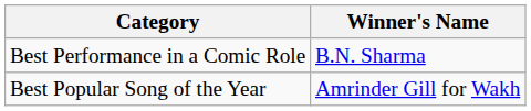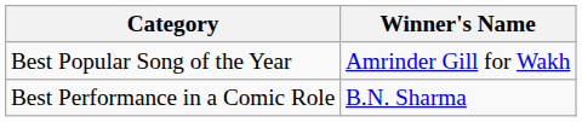rows swapped: Best Performance in a Comic Role <-> Best Popular Song of the Year
